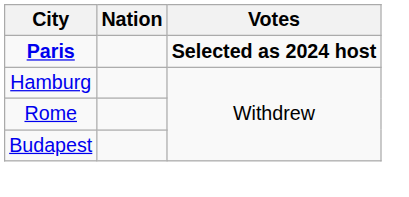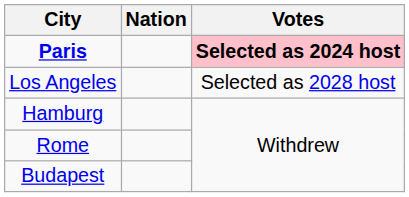Paris | Votes: no background -> pink background
+ row: Los Angeles | Selected as 2028 host
